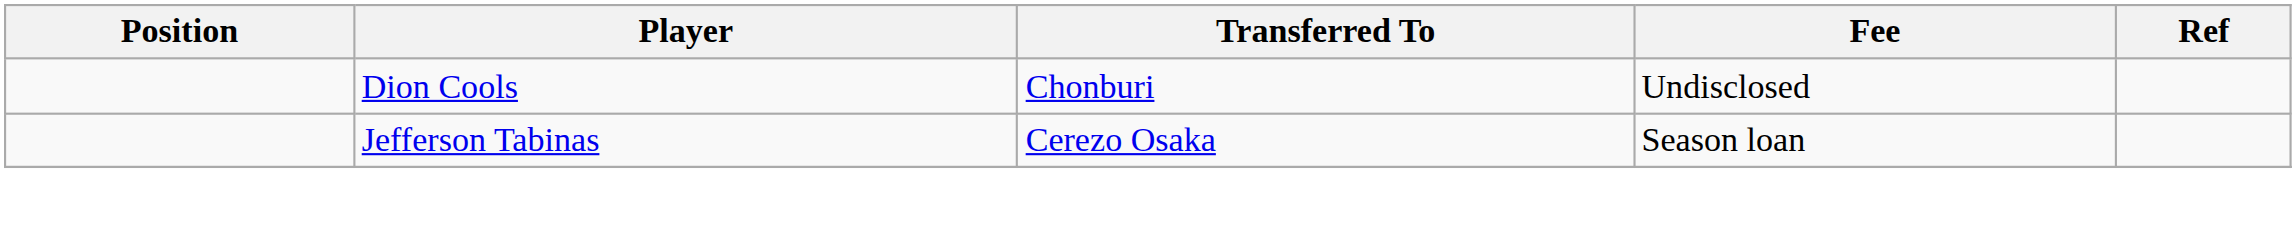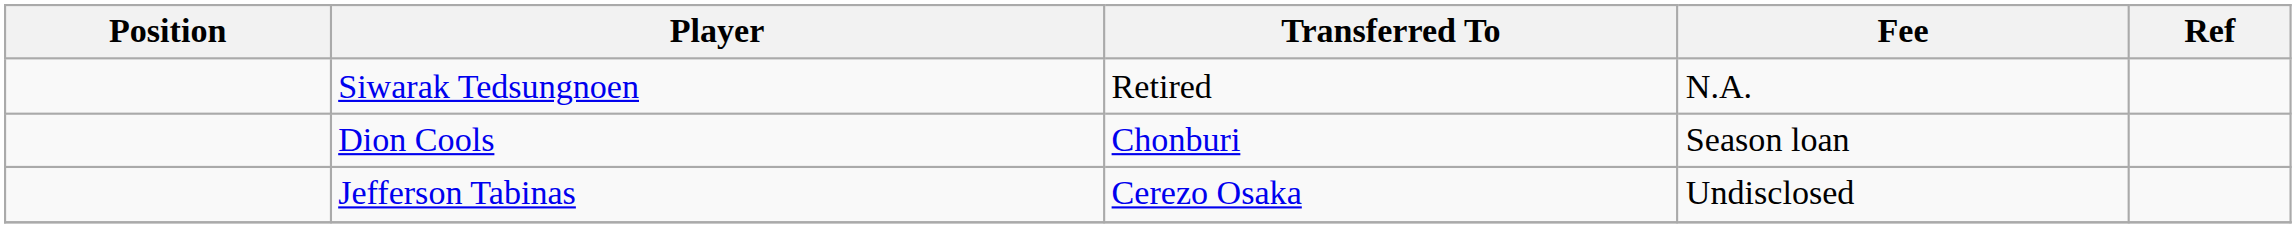+ row: Siwarak Tedsungnoen | Retired | N.A.
Dion Cools | Fee: Undisclosed -> Season loan
Jefferson Tabinas | Fee: Season loan -> Undisclosed
